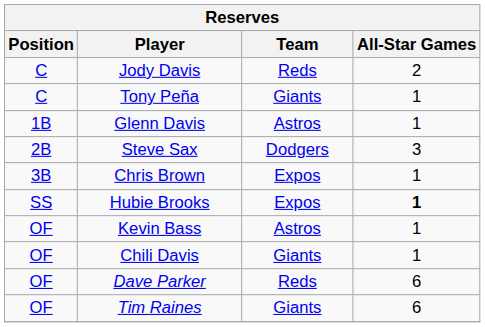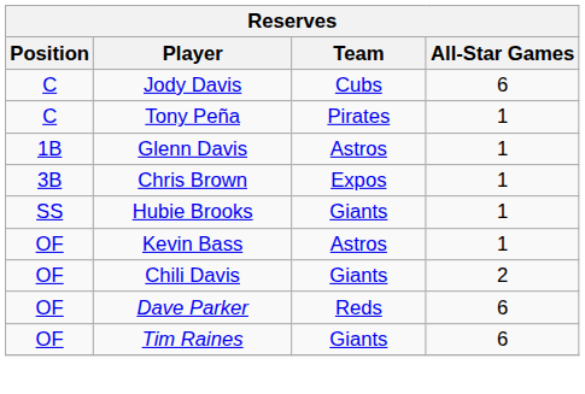Jody Davis | Team: Reds -> Cubs
Jody Davis | All-Star Games: 2 -> 6
Tony Peña | Team: Giants -> Pirates
- row: 2B | Steve Sax | Dodgers | 3
Hubie Brooks | Team: Expos -> Giants
Hubie Brooks | All-Star Games: bold -> normal
Chili Davis | All-Star Games: 1 -> 2
